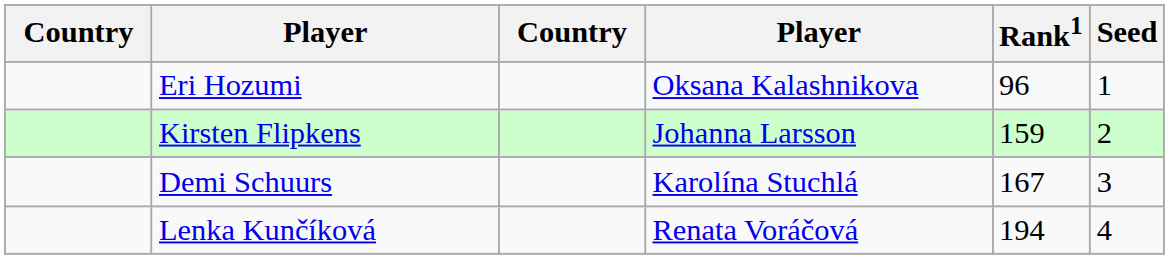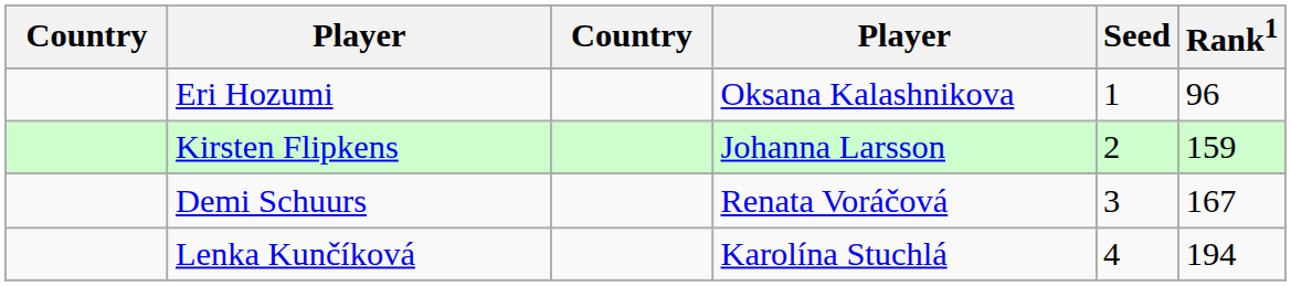columns swapped: Rank1 <-> Seed
Demi Schuurs | column 4: Karolína Stuchlá -> Renata Voráčová
Lenka Kunčíková | column 4: Renata Voráčová -> Karolína Stuchlá
